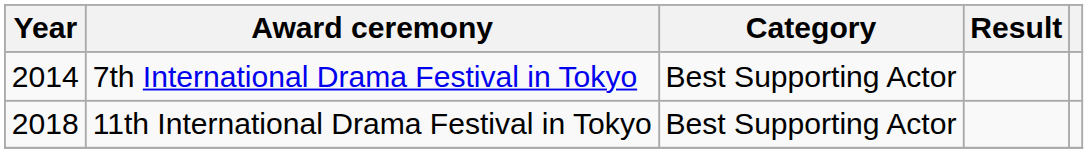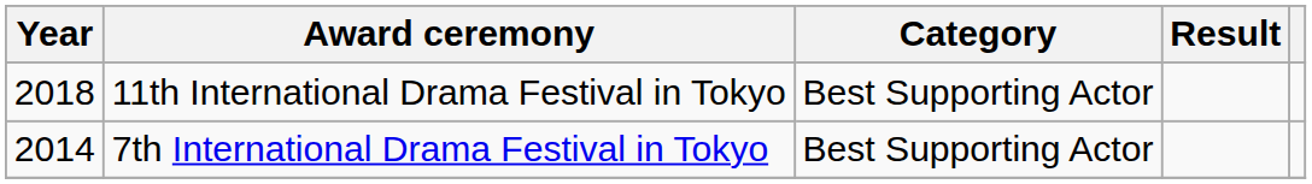rows swapped: 7th International Drama Festival in Tokyo <-> 11th International Drama Festival in Tokyo
